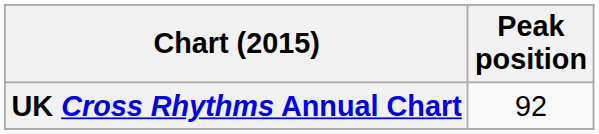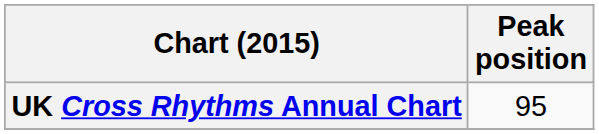UK Cross Rhythms Annual Chart | Peak position: 92 -> 95
